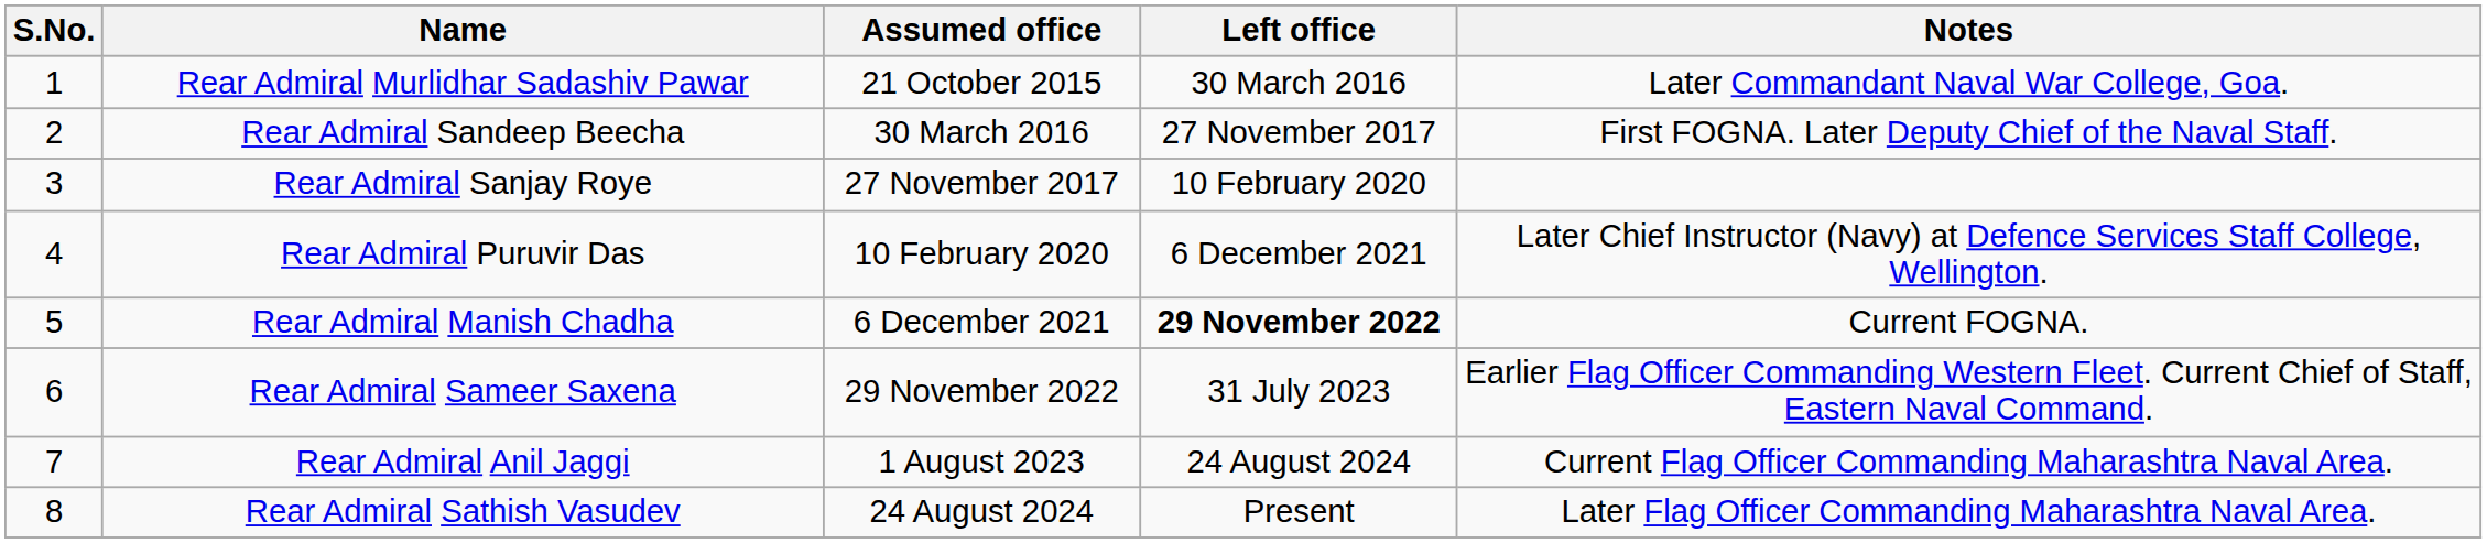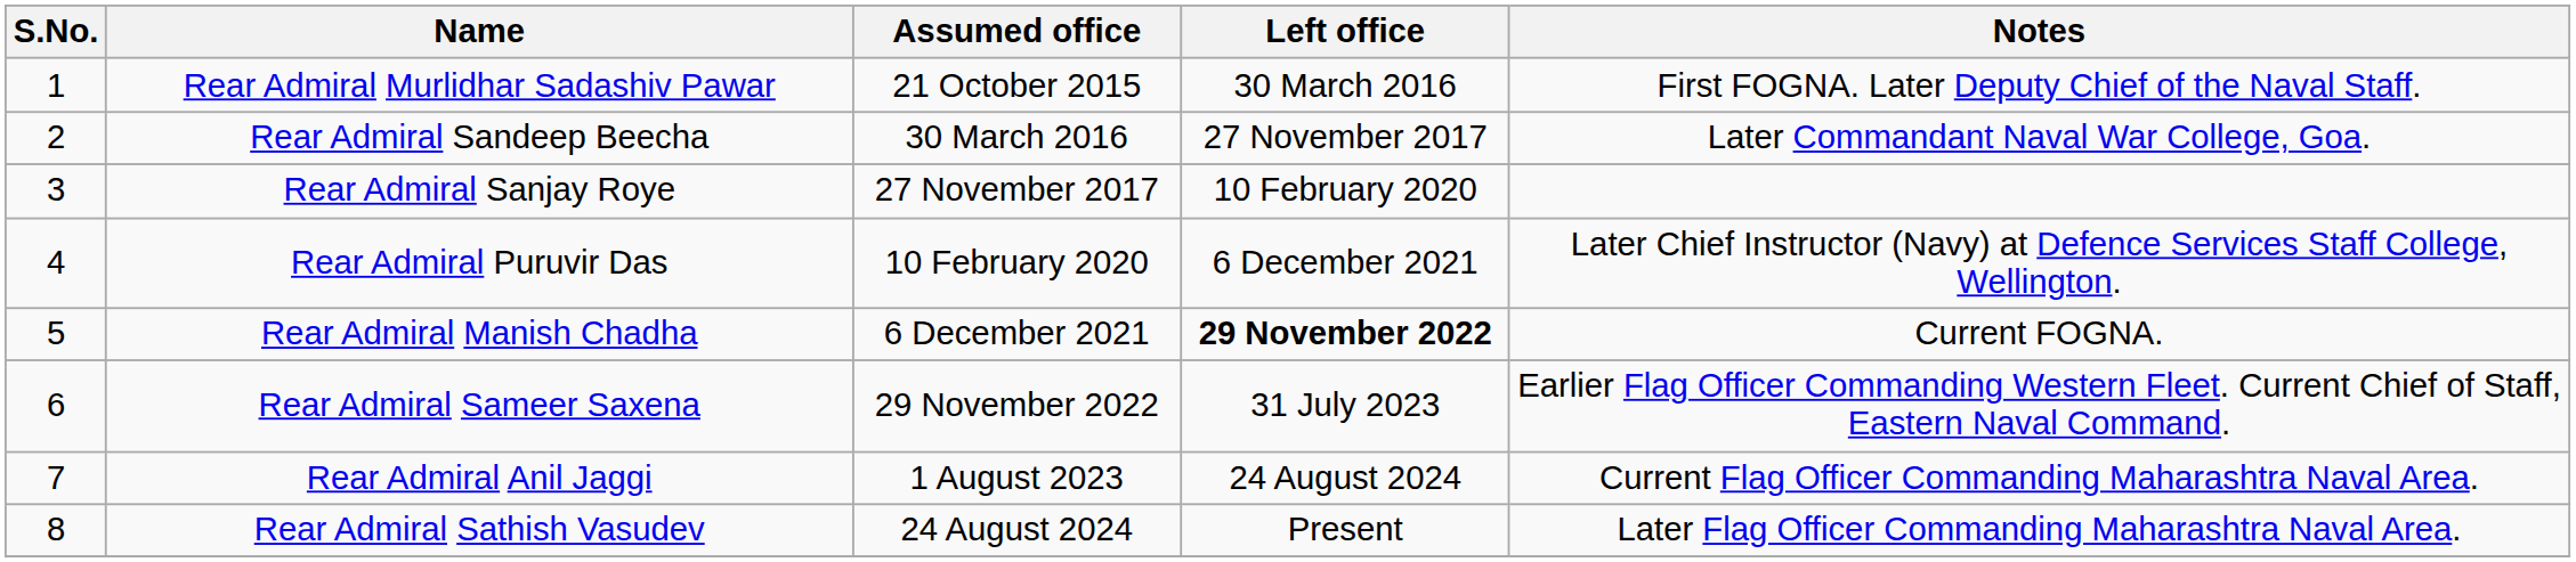Rear Admiral Murlidhar Sadashiv Pawar | Notes: Later Commandant Naval War College, Goa. -> First FOGNA. Later Deputy Chief of the Naval Staff.
Rear Admiral Sandeep Beecha | Notes: First FOGNA. Later Deputy Chief of the Naval Staff. -> Later Commandant Naval War College, Goa.
